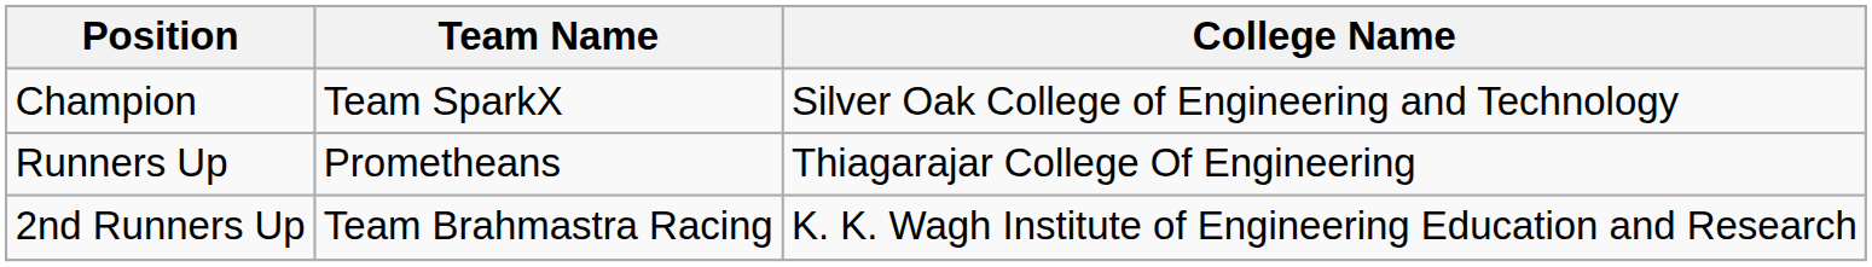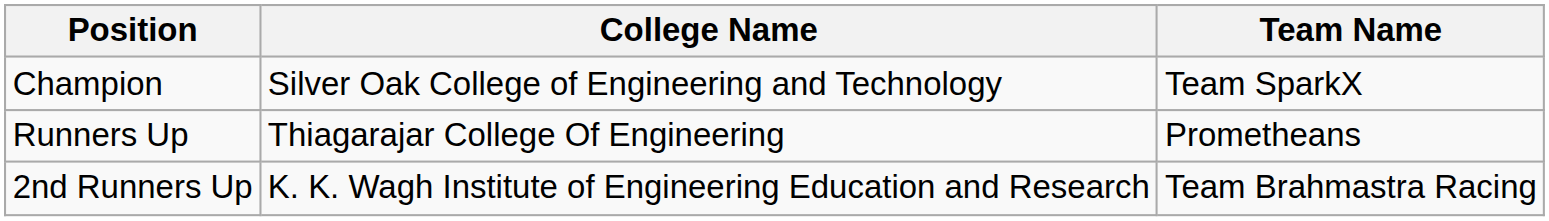columns swapped: College Name <-> Team Name
